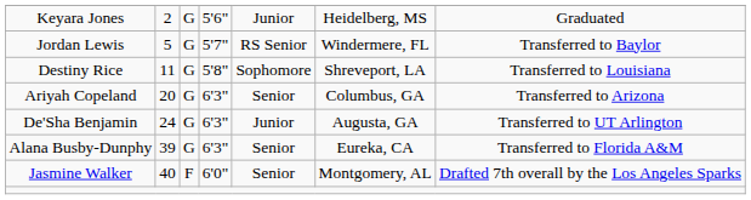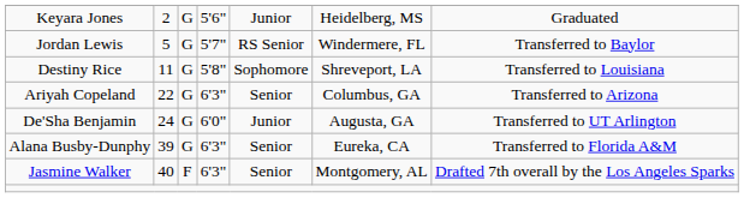Ariyah Copeland | column 2: 20 -> 22
De'Sha Benjamin | column 4: 6'3" -> 6'0"
Jasmine Walker | column 4: 6'0" -> 6'3"
